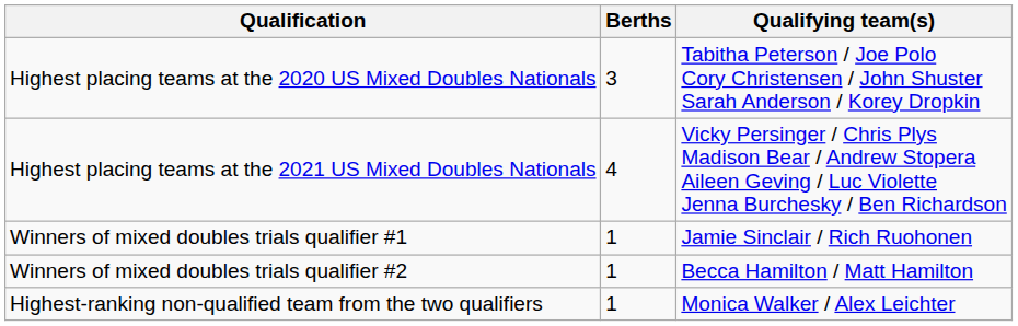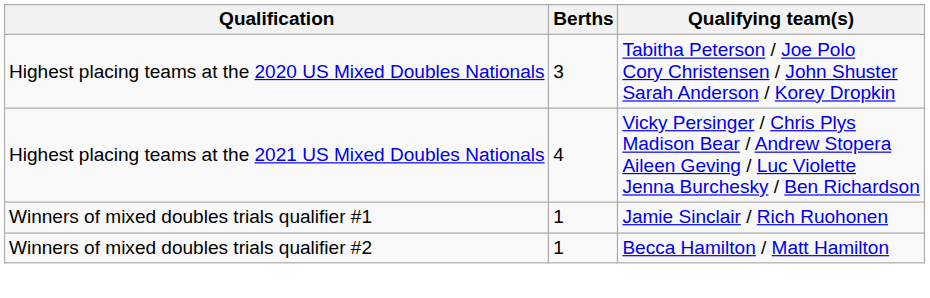- row: Highest-ranking non-qualified team from the two qualifiers | 1 | Monica Walker / Alex Leichter
